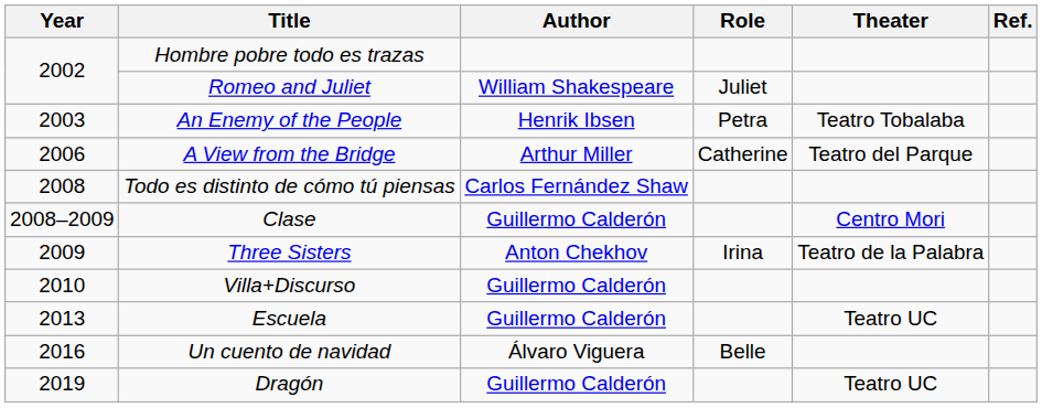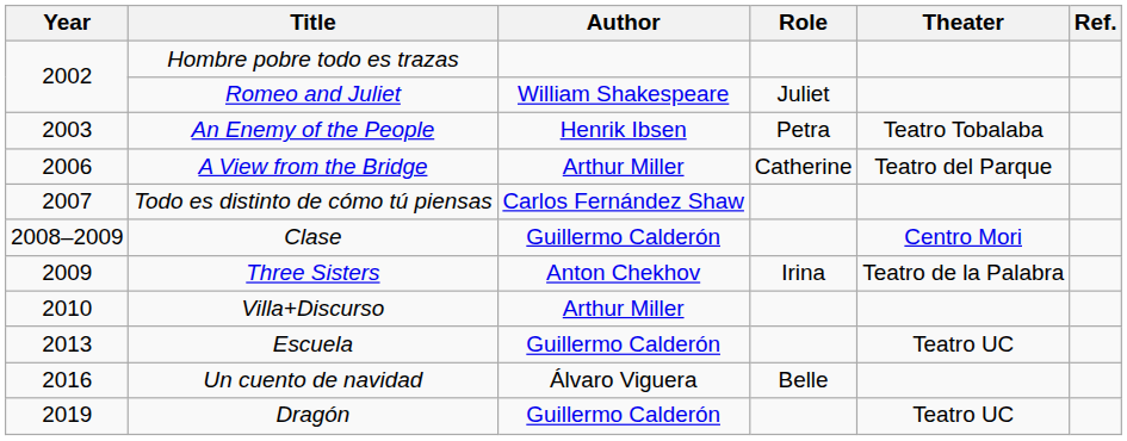Todo es distinto de cómo tú piensas | Year: 2008 -> 2007
Villa+Discurso | Author: Guillermo Calderón -> Arthur Miller
